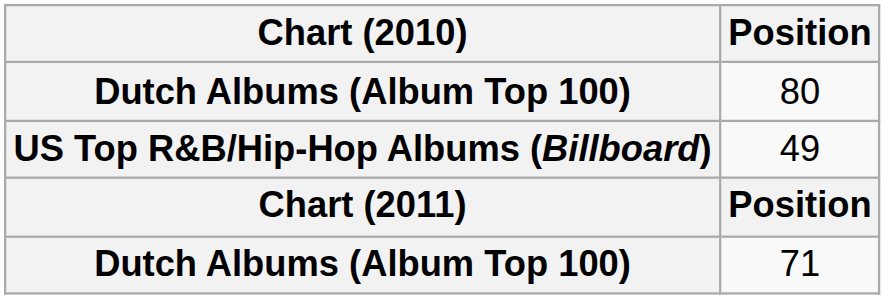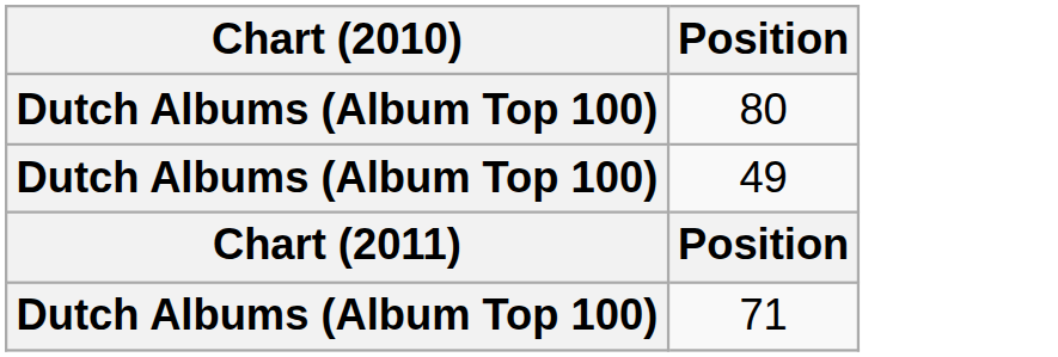49 | Chart (2010): US Top R&B/Hip-Hop Albums (Billboard) -> Dutch Albums (Album Top 100)
